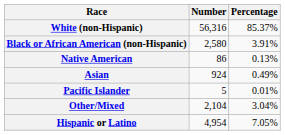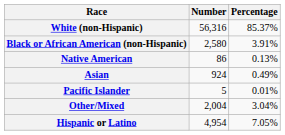Other/Mixed | Number: 2,104 -> 2,004
